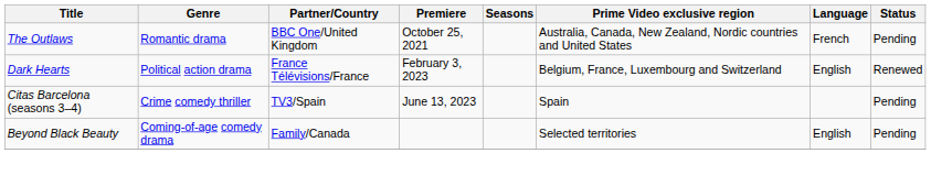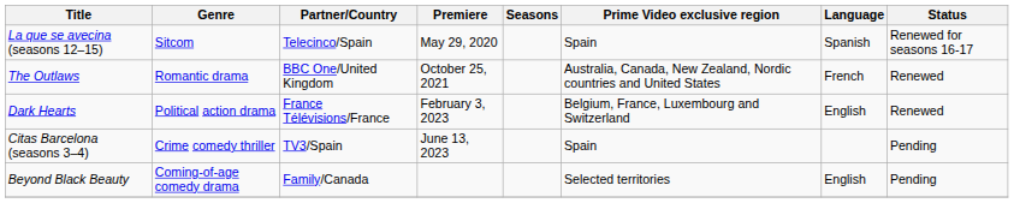+ row: La que se avecina (seasons 12–15) | Sitcom | Telecinco/Spain | May 29, 2020 | Spain | Spanish | Renewed for seasons 16-17
The Outlaws | Status: Pending -> Renewed
